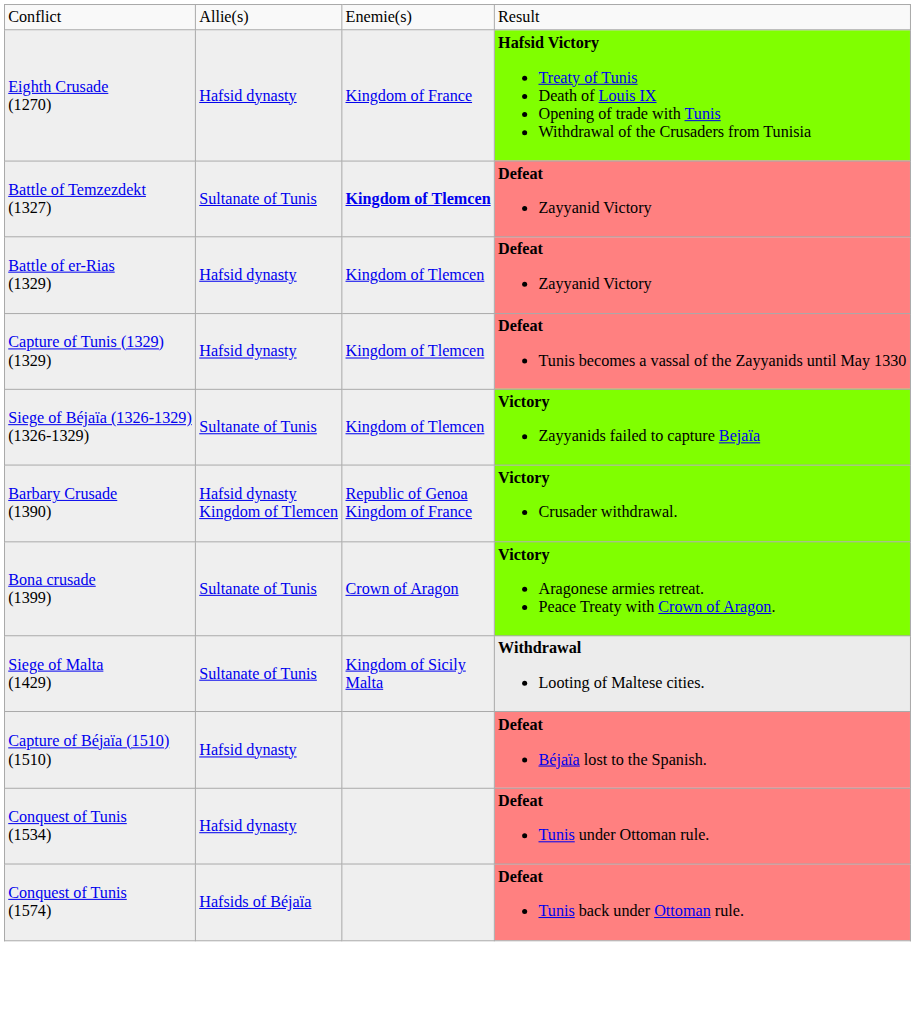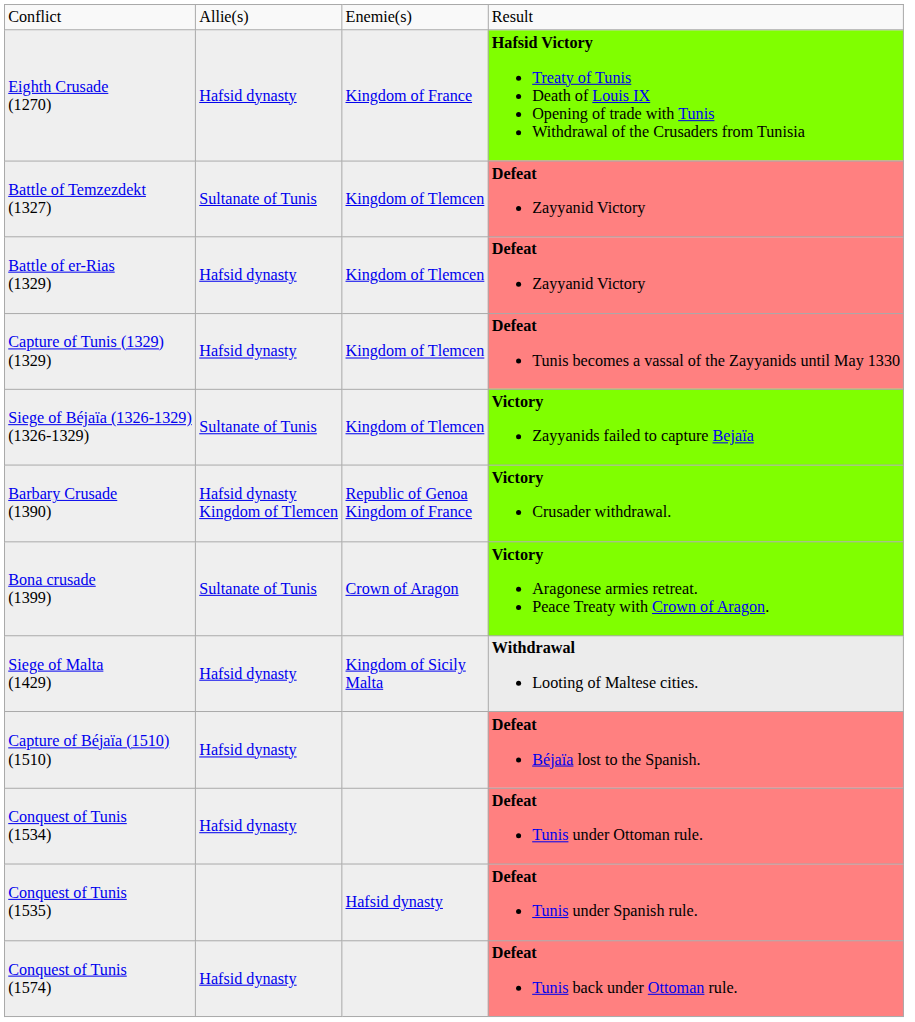Battle of Temzezdekt (1327) | column 3: bold -> normal
Siege of Malta (1429) | column 2: Sultanate of Tunis -> Hafsid dynasty
+ row: Conquest of Tunis (1535) | Hafsid dynasty | Defeat Tunis under Spanish rule.
Conquest of Tunis (1574) | column 2: Hafsids of Béjaïa -> Hafsid dynasty
